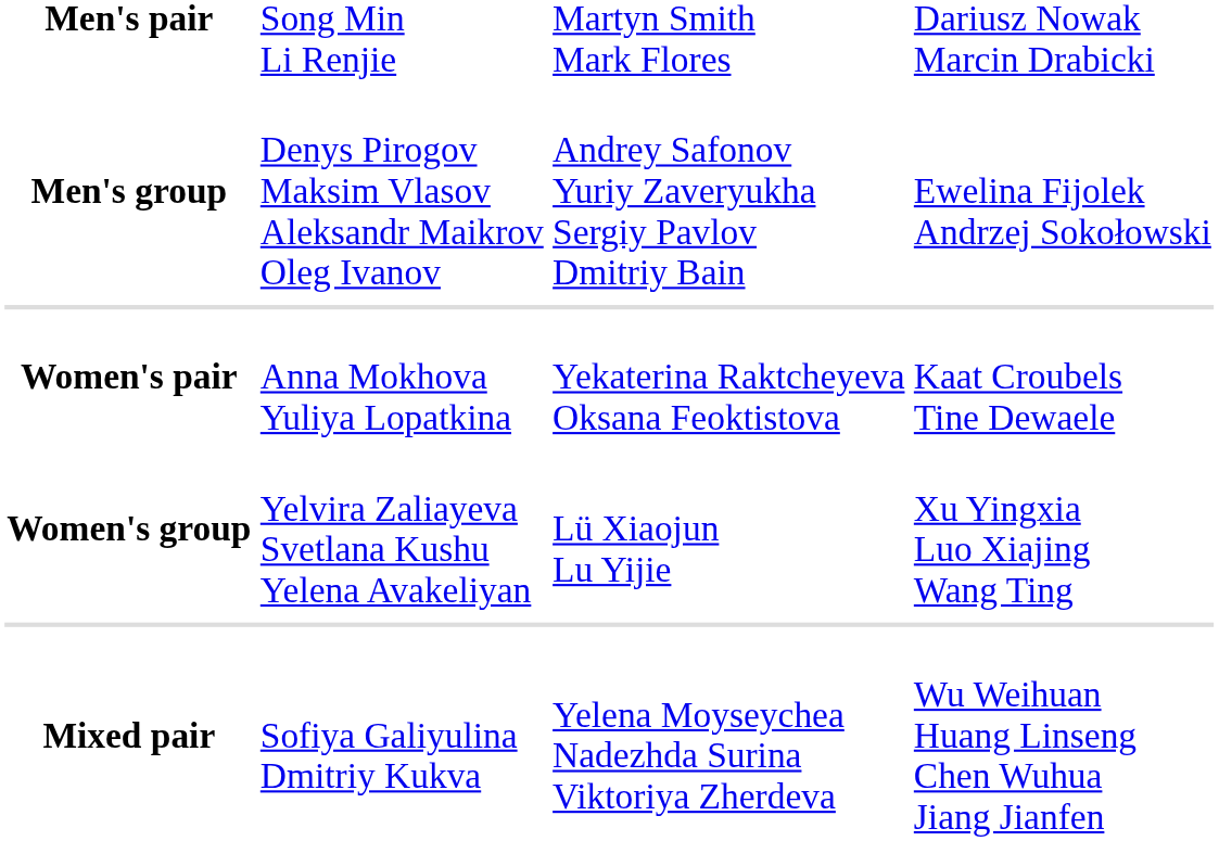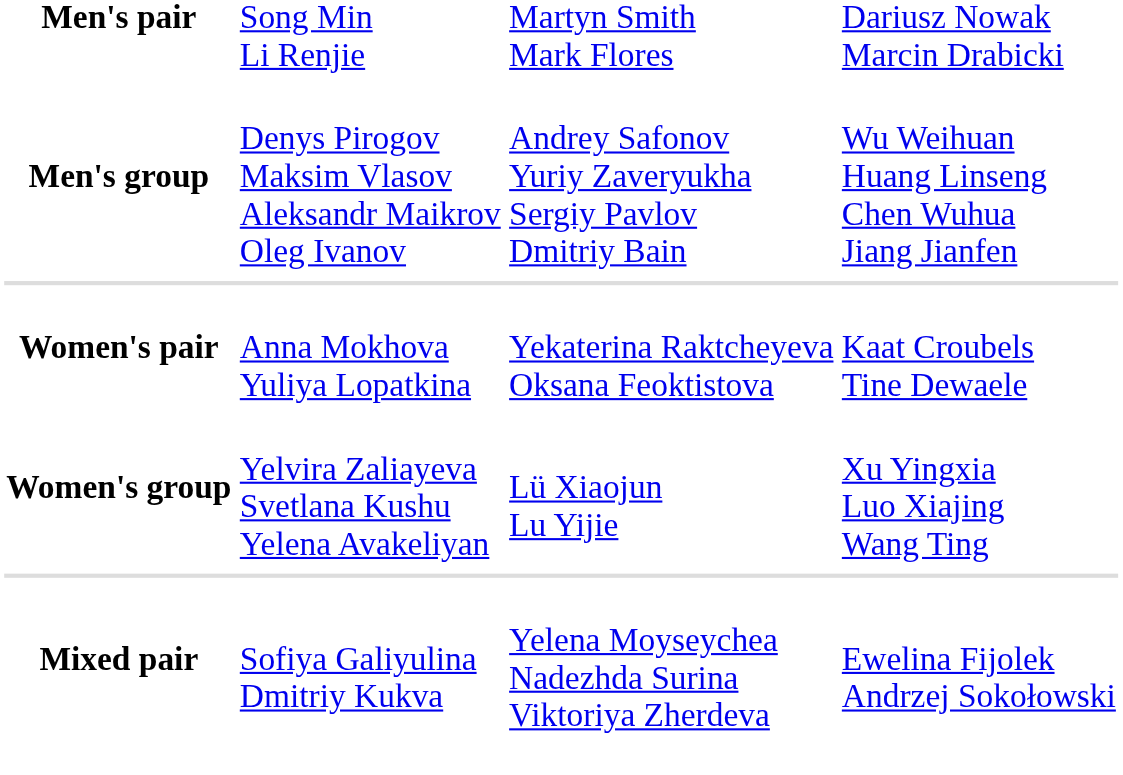Men's group | column 4: Ewelina Fijolek Andrzej Sokołowski -> Wu Weihuan Huang Linseng Chen Wuhua Jiang Jianfen
Mixed pair | column 4: Wu Weihuan Huang Linseng Chen Wuhua Jiang Jianfen -> Ewelina Fijolek Andrzej Sokołowski
